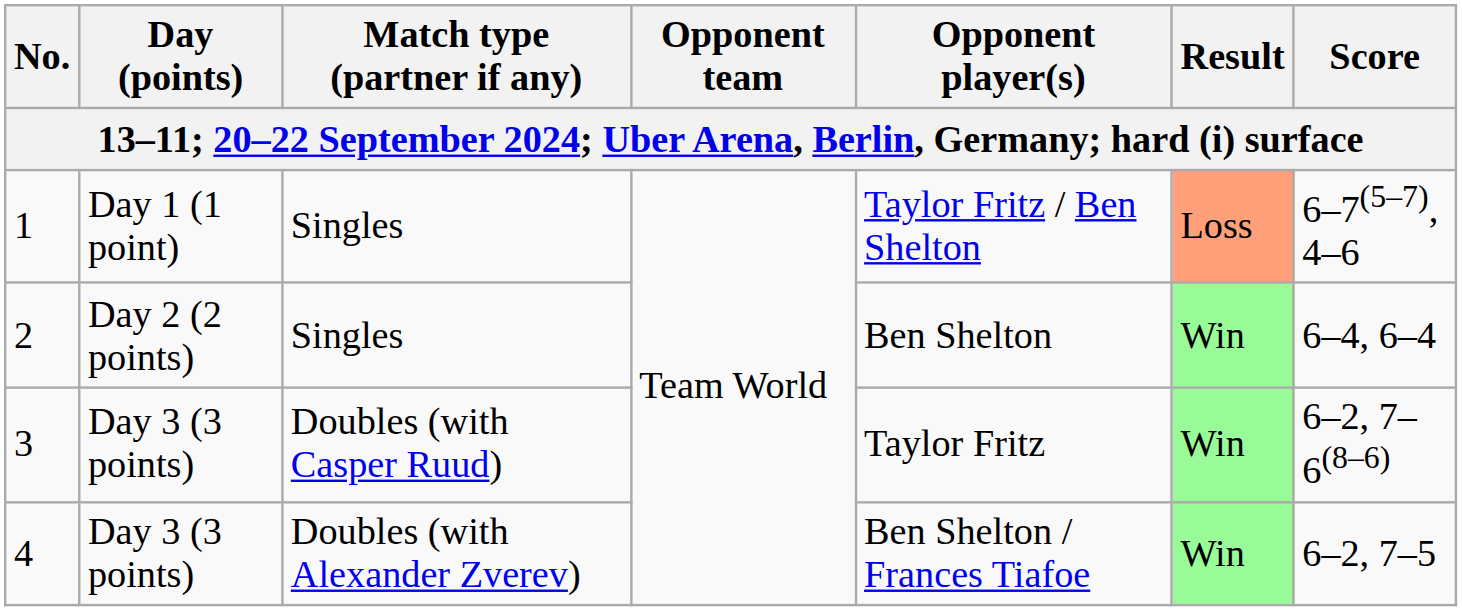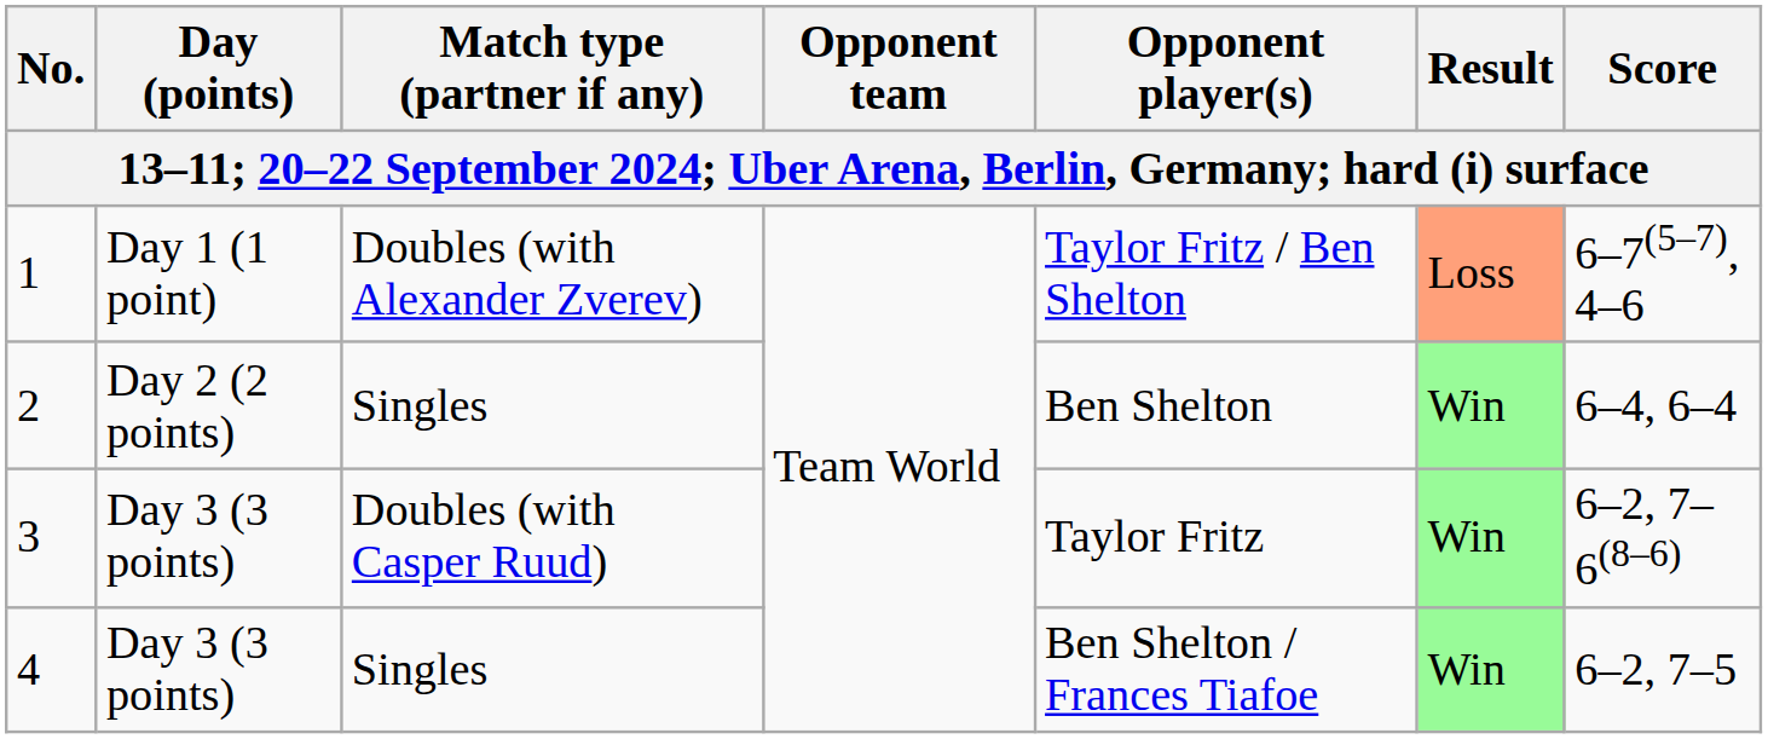1 | Match type (partner if any): Singles -> Doubles (with Alexander Zverev)
4 | Match type (partner if any): Doubles (with Alexander Zverev) -> Singles
